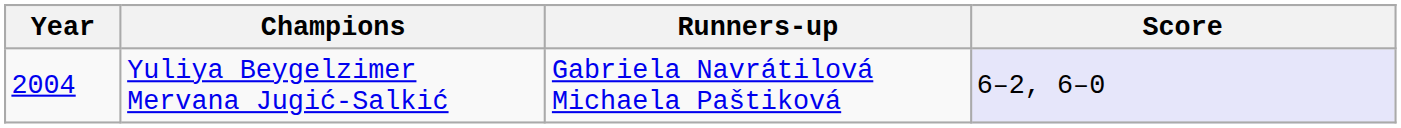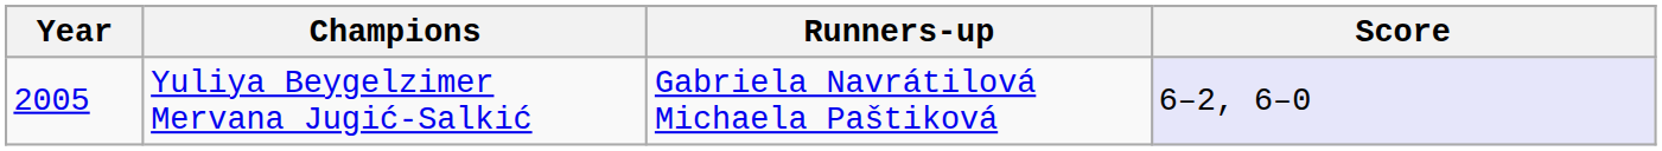Yuliya Beygelzimer Mervana Jugić-Salkić | Year: 2004 -> 2005
